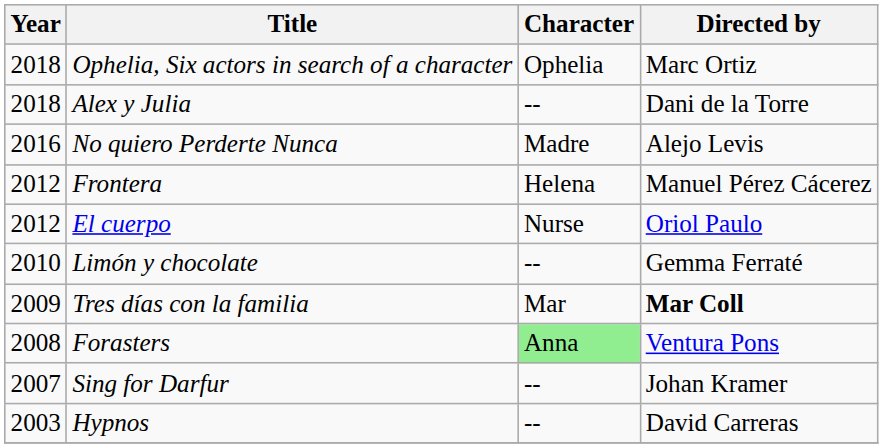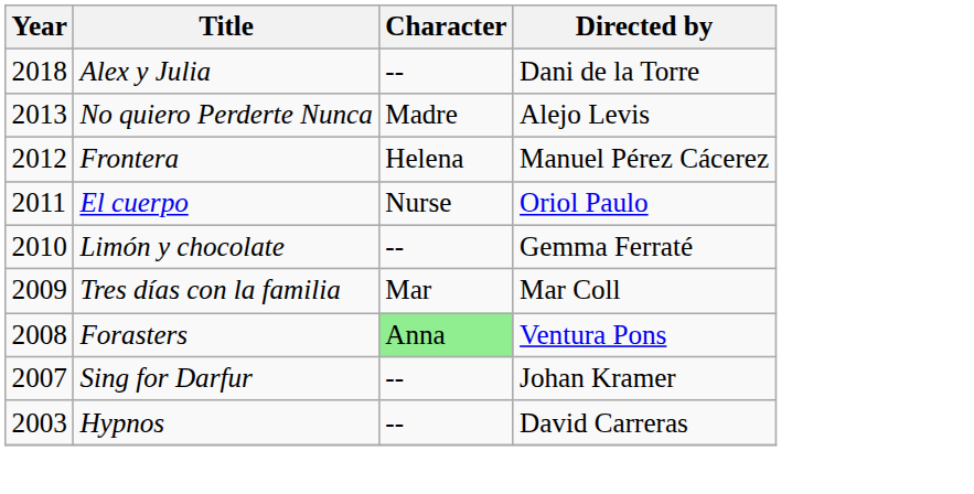- row: 2018 | Ophelia, Six actors in search of a character | Ophelia | Marc Ortiz
No quiero Perderte Nunca | Year: 2016 -> 2013
El cuerpo | Year: 2012 -> 2011
Tres días con la familia | Directed by: bold -> normal
